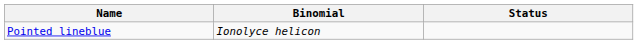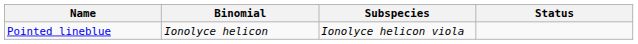+ column: Subspecies | Ionolyce helicon viola
